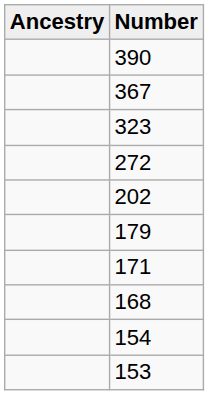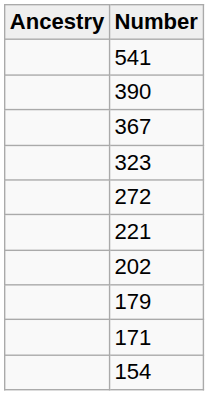+ row: 541
+ row: 221
- row: 168
- row: 153
